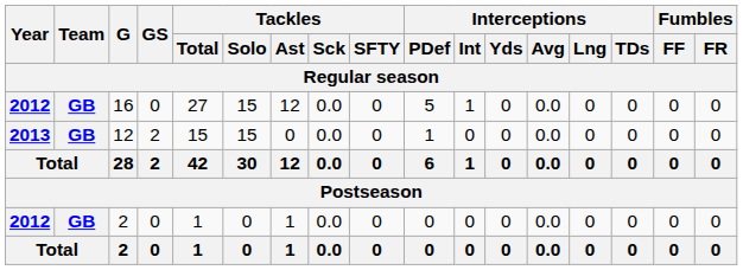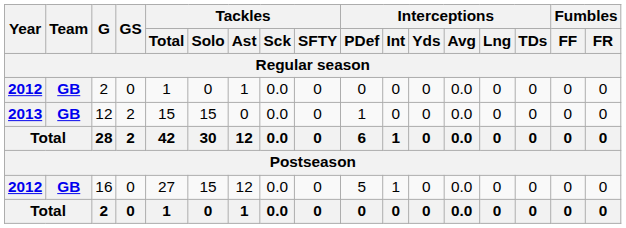rows swapped: 16 <-> 2012 / 2
